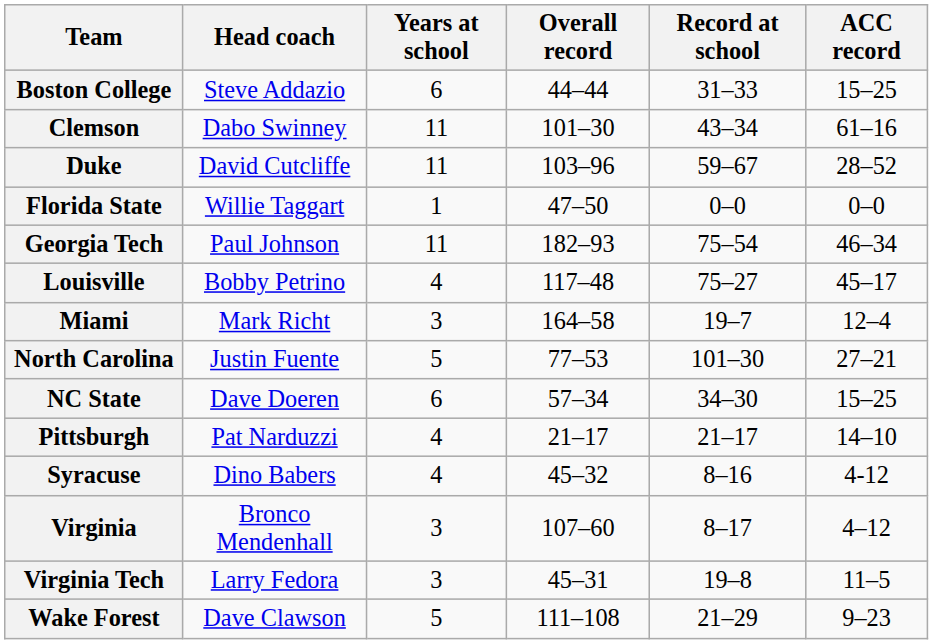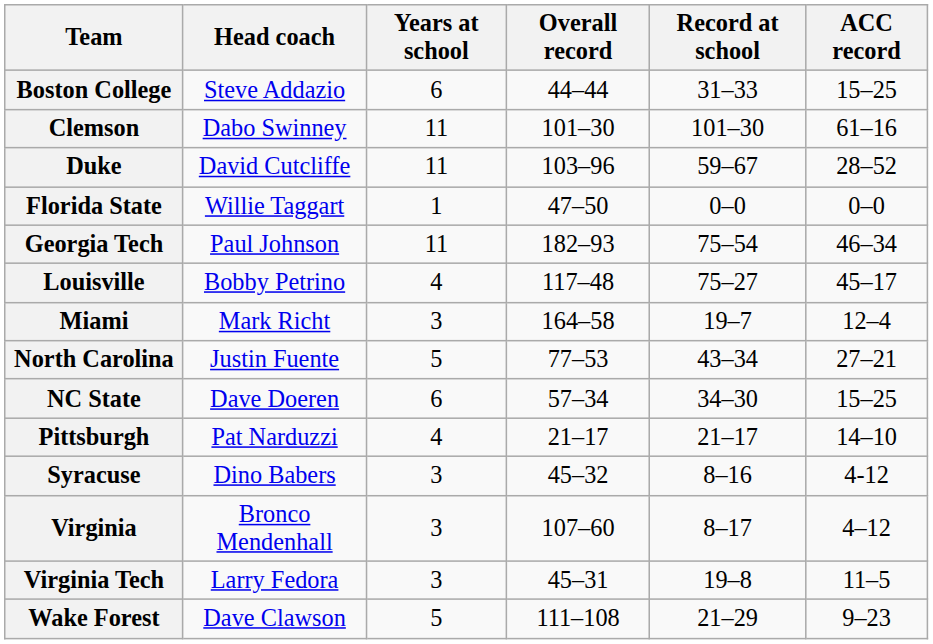Clemson | Record at school: 43–34 -> 101–30
North Carolina | Record at school: 101–30 -> 43–34
Syracuse | Years at school: 4 -> 3
